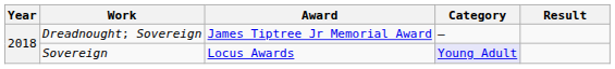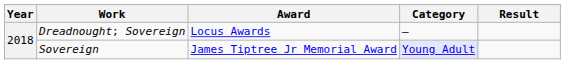Dreadnought; Sovereign | Award: James Tiptree Jr Memorial Award -> Locus Awards
Sovereign | Award: Locus Awards -> James Tiptree Jr Memorial Award
